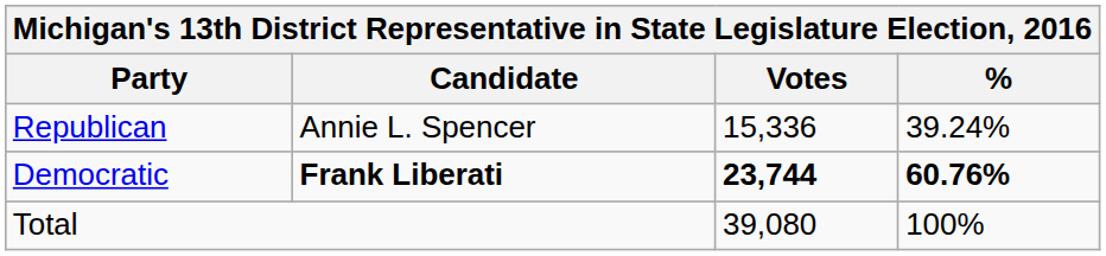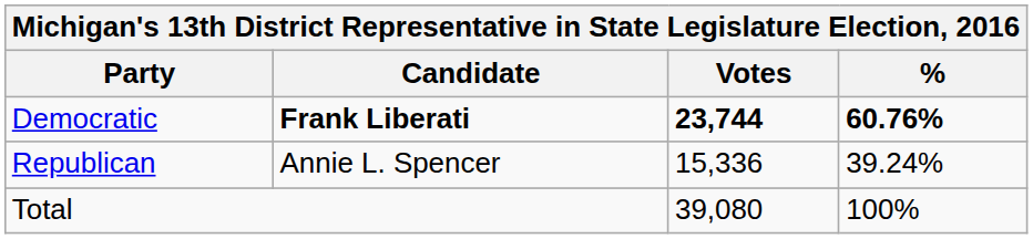rows swapped: Democratic <-> Republican
